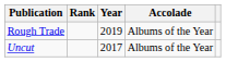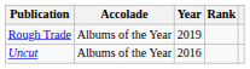columns swapped: Accolade <-> Rank
Uncut | Year: 2017 -> 2016
